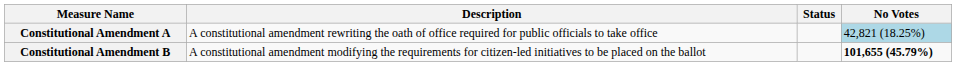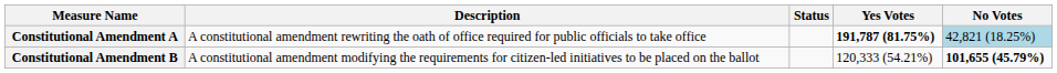+ column: Yes Votes | 191,787 (81.75%) | 120,333 (54.21%)
